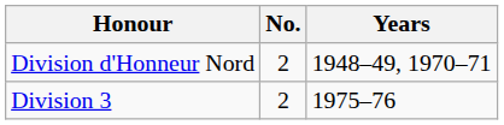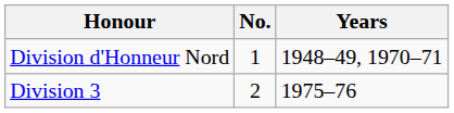Division d'Honneur Nord | No.: 2 -> 1
